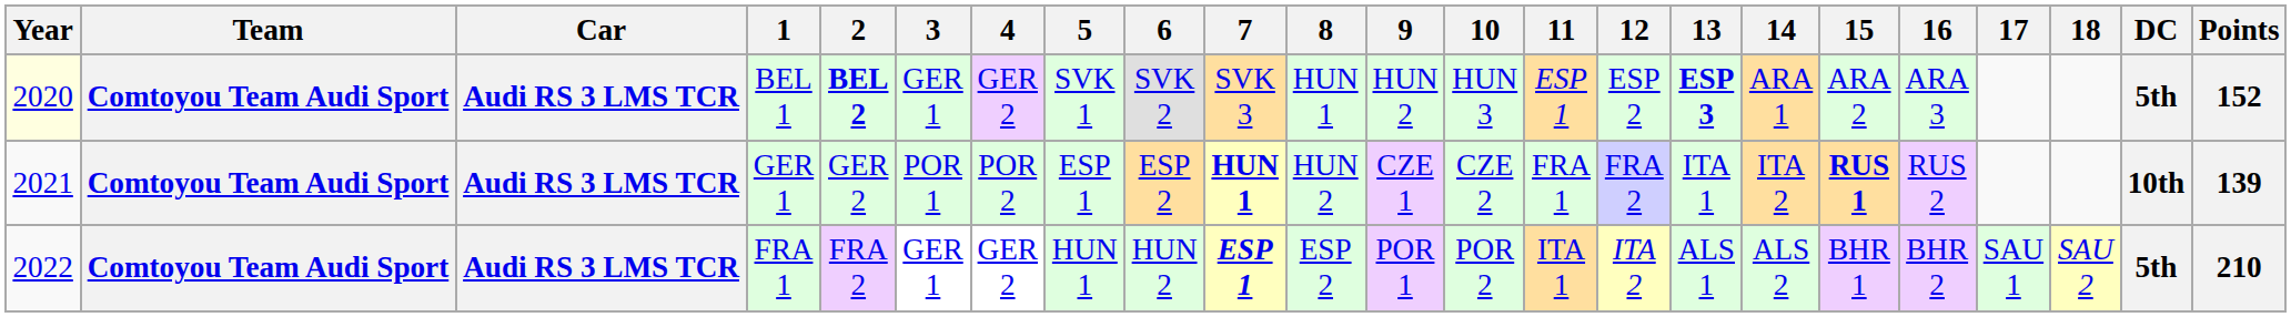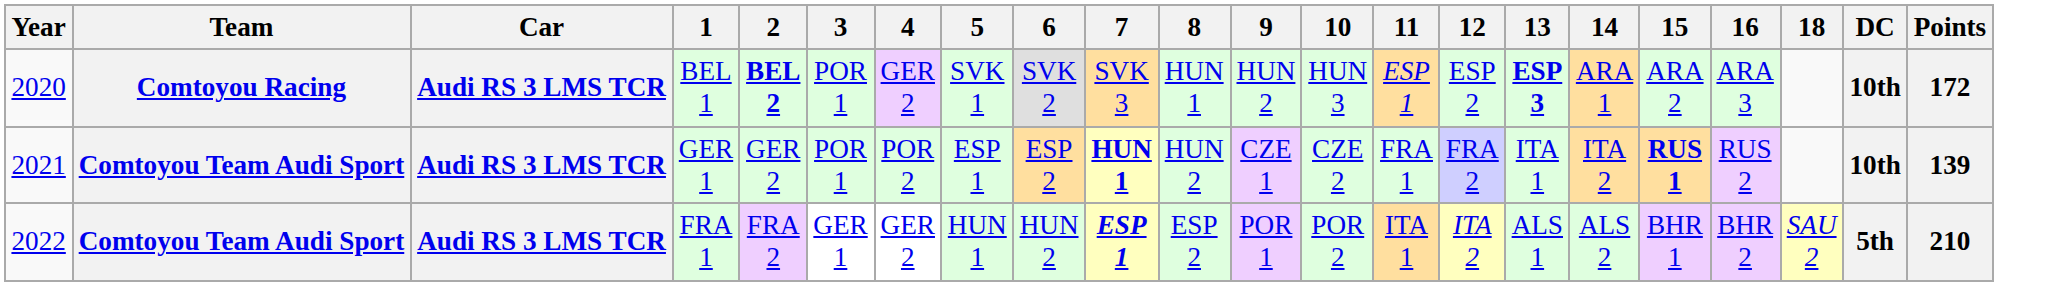- column: 17 | SAU 1
BEL 1 | Year: lightyellow background -> no background
BEL 1 | Team: Comtoyou Team Audi Sport -> Comtoyou Racing
BEL 1 | 3: GER 1 -> POR 1
BEL 1 | DC: 5th -> 10th
BEL 1 | Points: 152 -> 172
